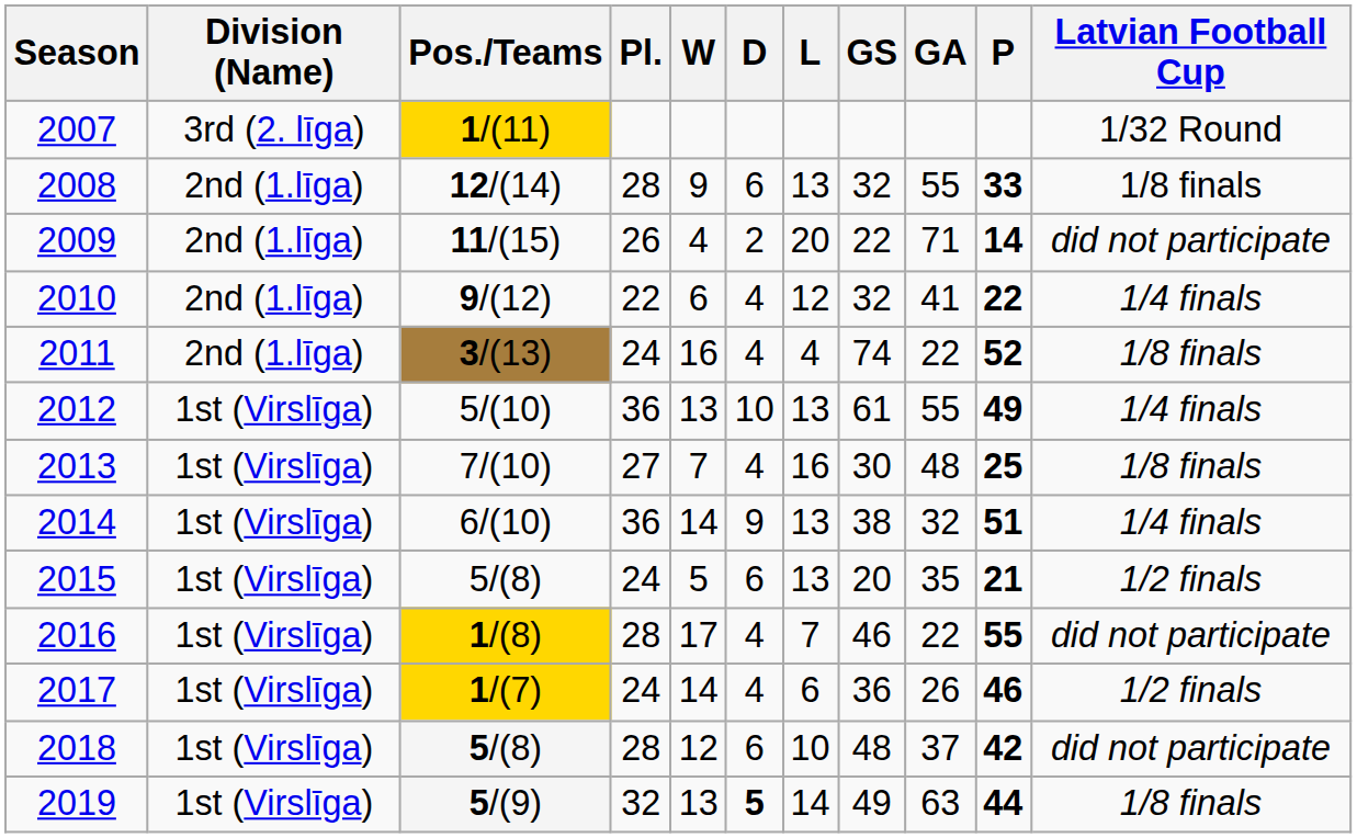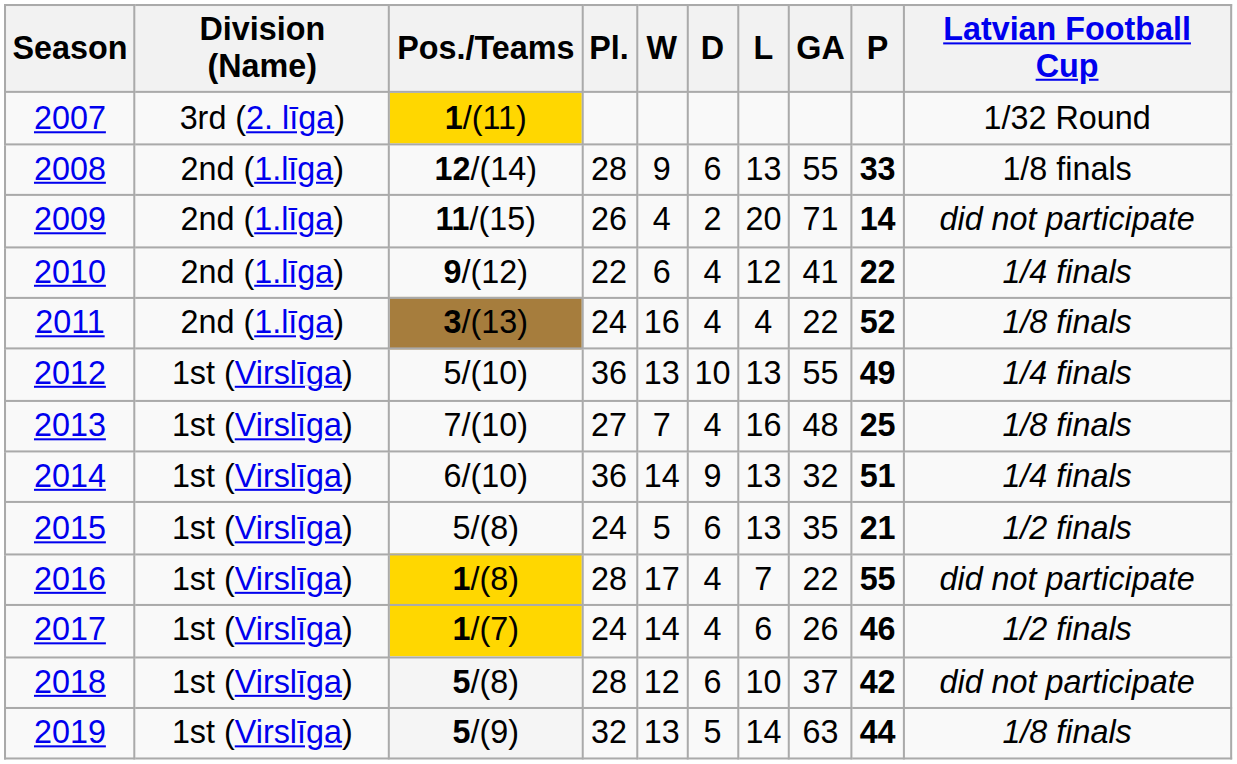- column: GS | 32 | 22 | 32 | 74 | 61 | 30 | 38 | 20 | 46 | 36 | 48 | 49
2019 | D: bold -> normal
